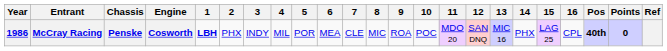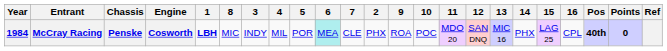columns swapped: 2 <-> 8
McCray Racing | Year: 1986 -> 1984
McCray Racing | 6: no background -> paleturquoise background
